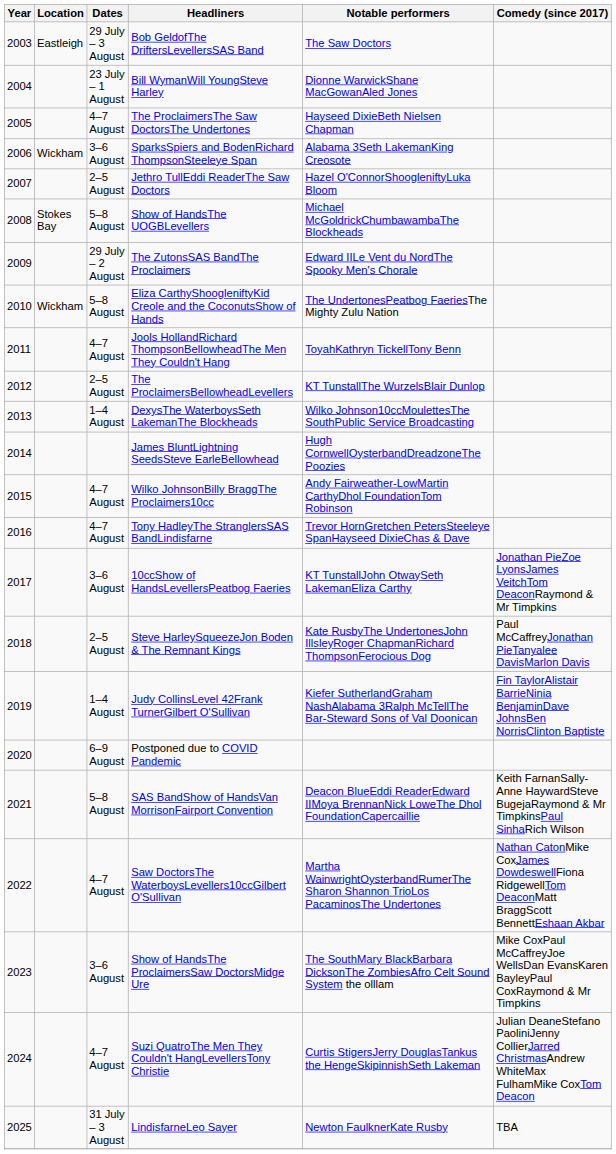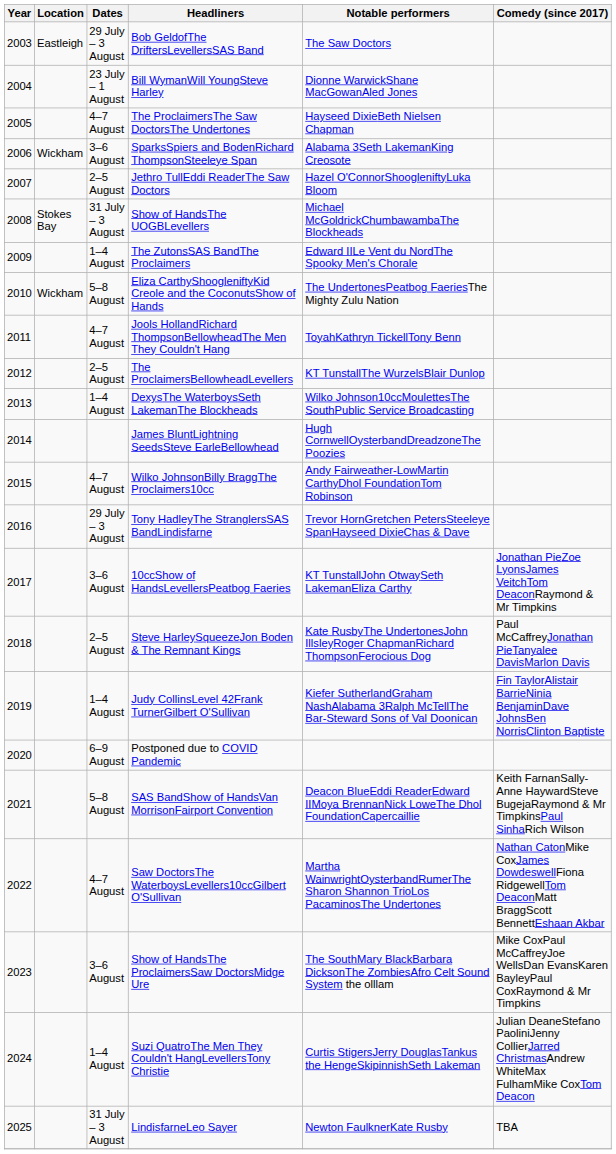Show of HandsThe UOGBLevellers | Dates: 5–8 August -> 31 July – 3 August
The ZutonsSAS BandThe Proclaimers | Dates: 29 July – 2 August -> 1–4 August
Tony HadleyThe StranglersSAS BandLindisfarne | Dates: 4–7 August -> 29 July – 3 August
Suzi QuatroThe Men They Couldn't HangLevellersTony Christie | Dates: 4–7 August -> 1–4 August
